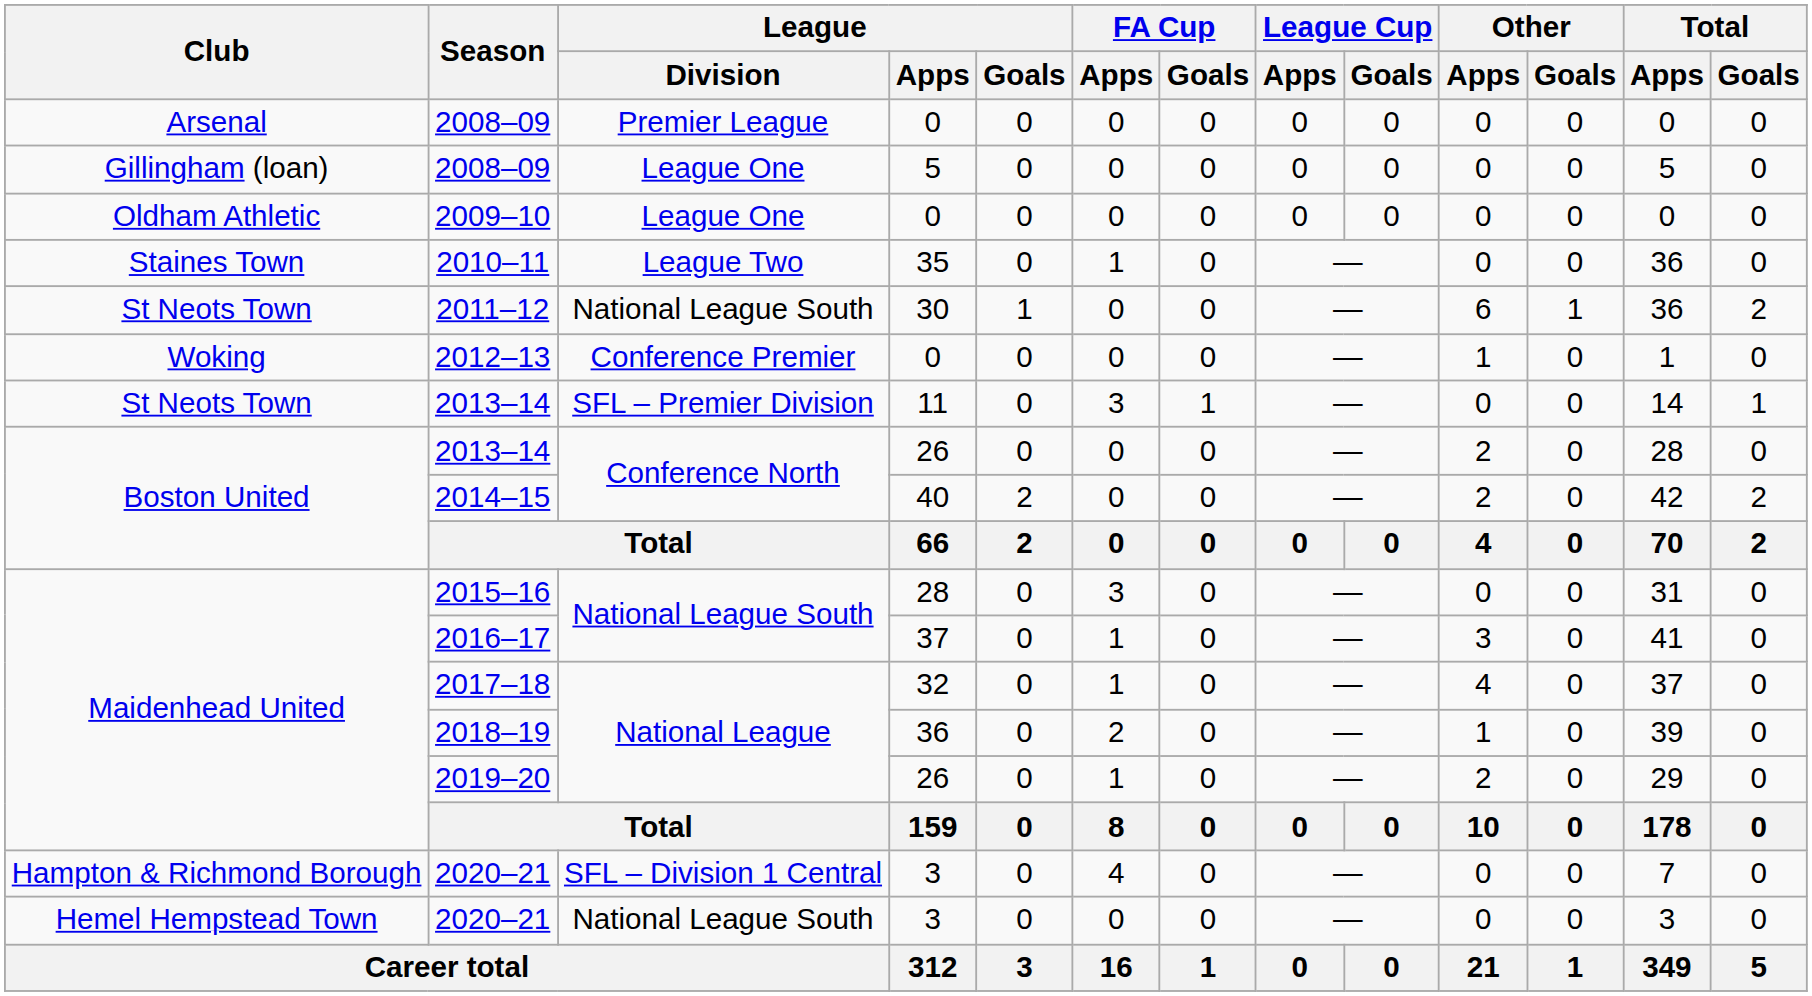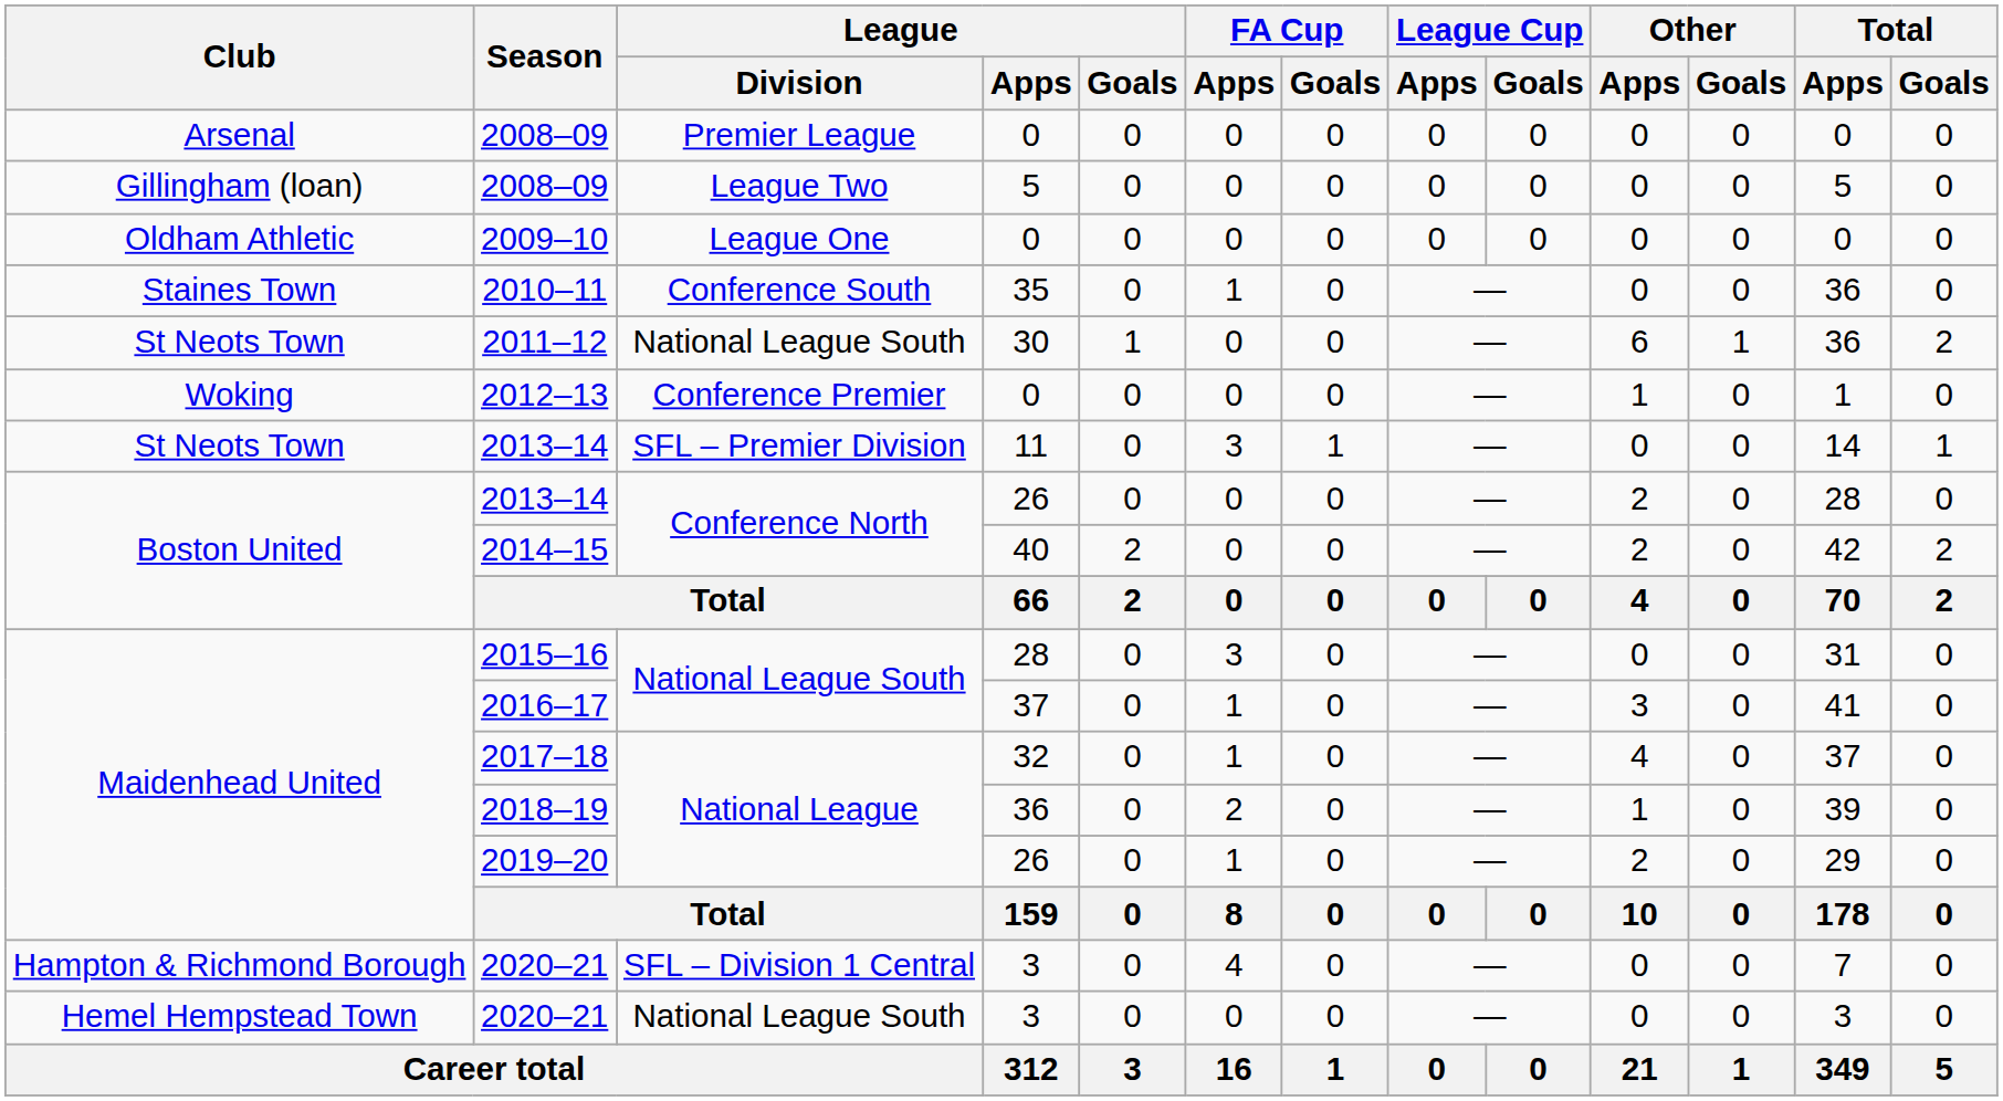Gillingham (loan) / 2008–09 | League / Division: League One -> League Two
2010–11 | League / Division: League Two -> Conference South
